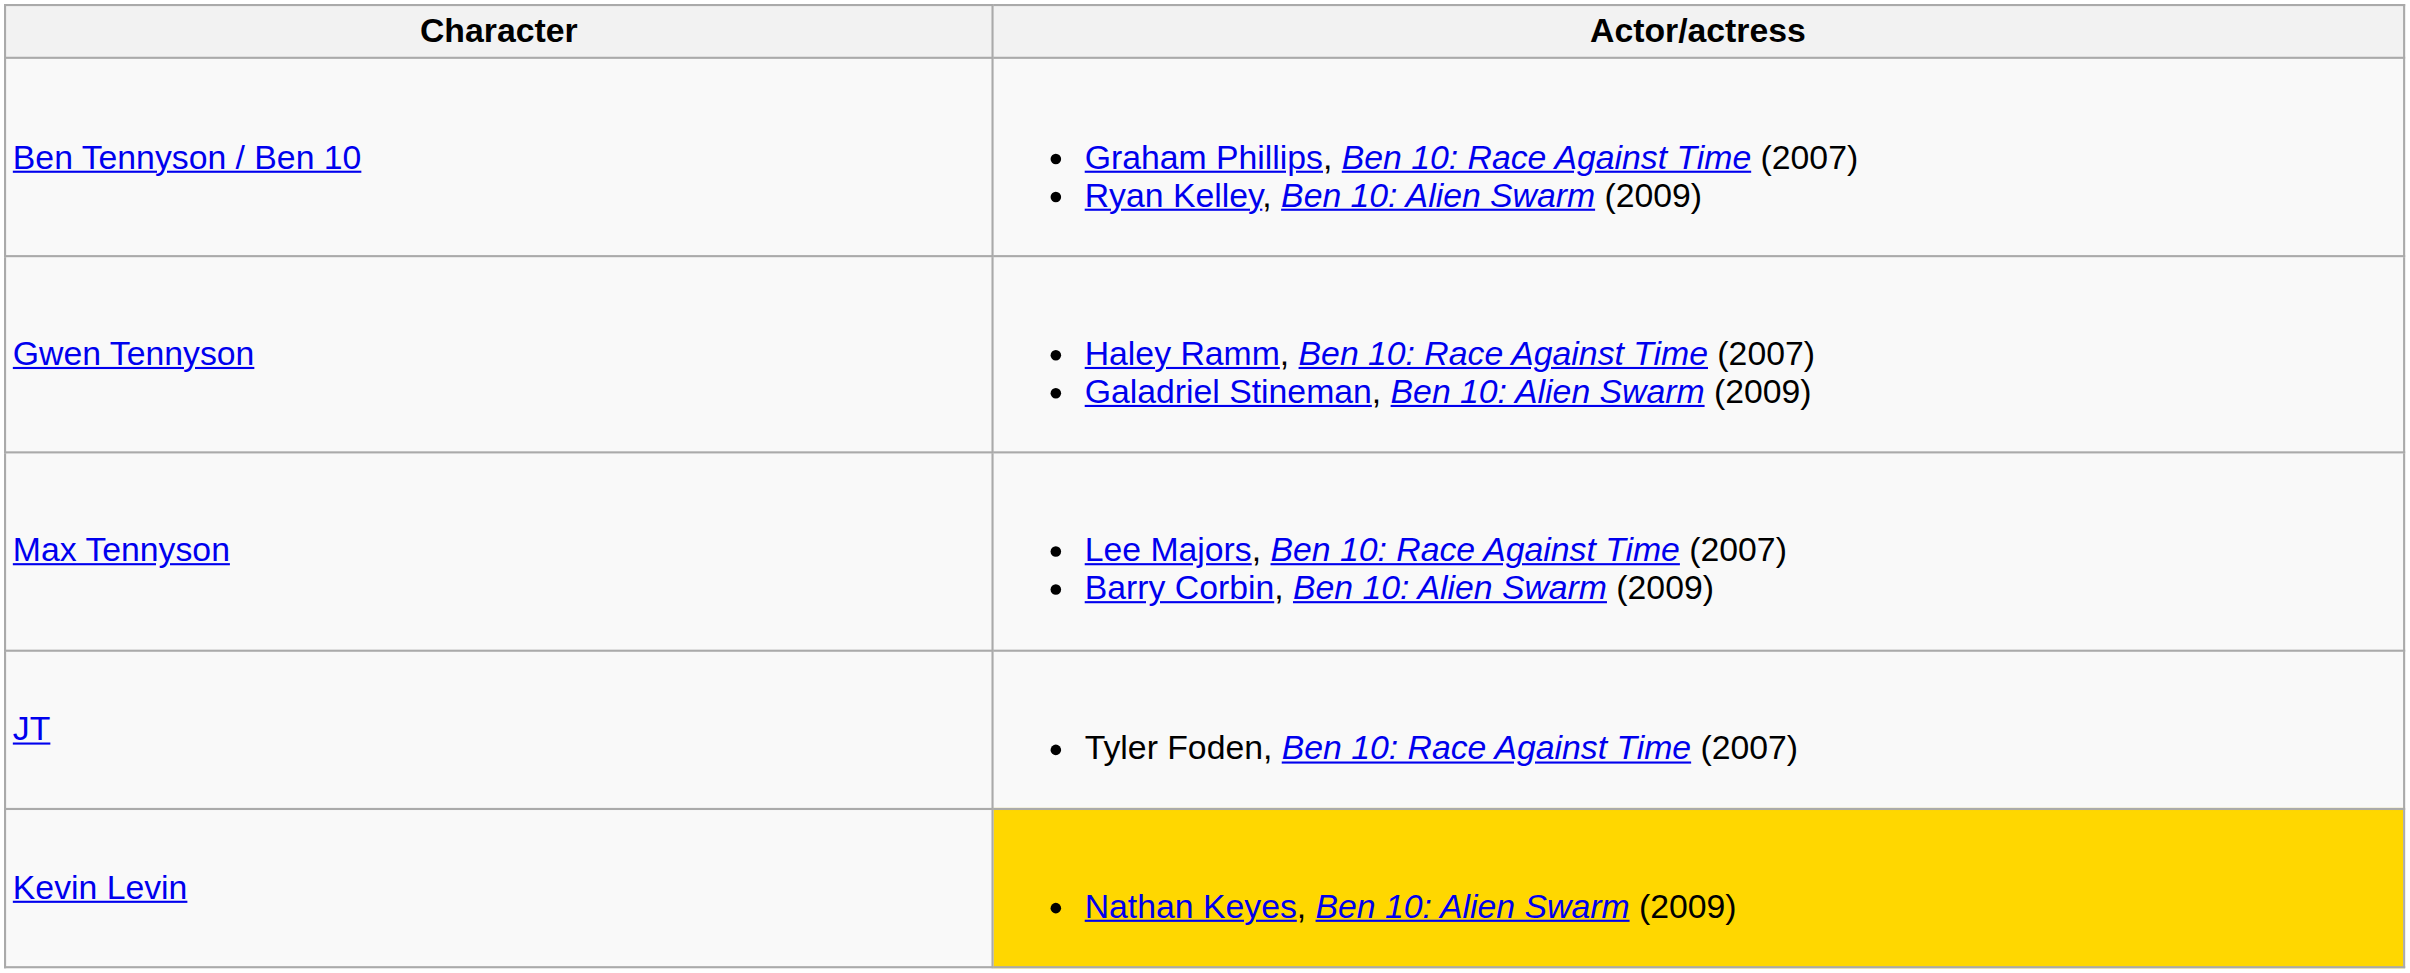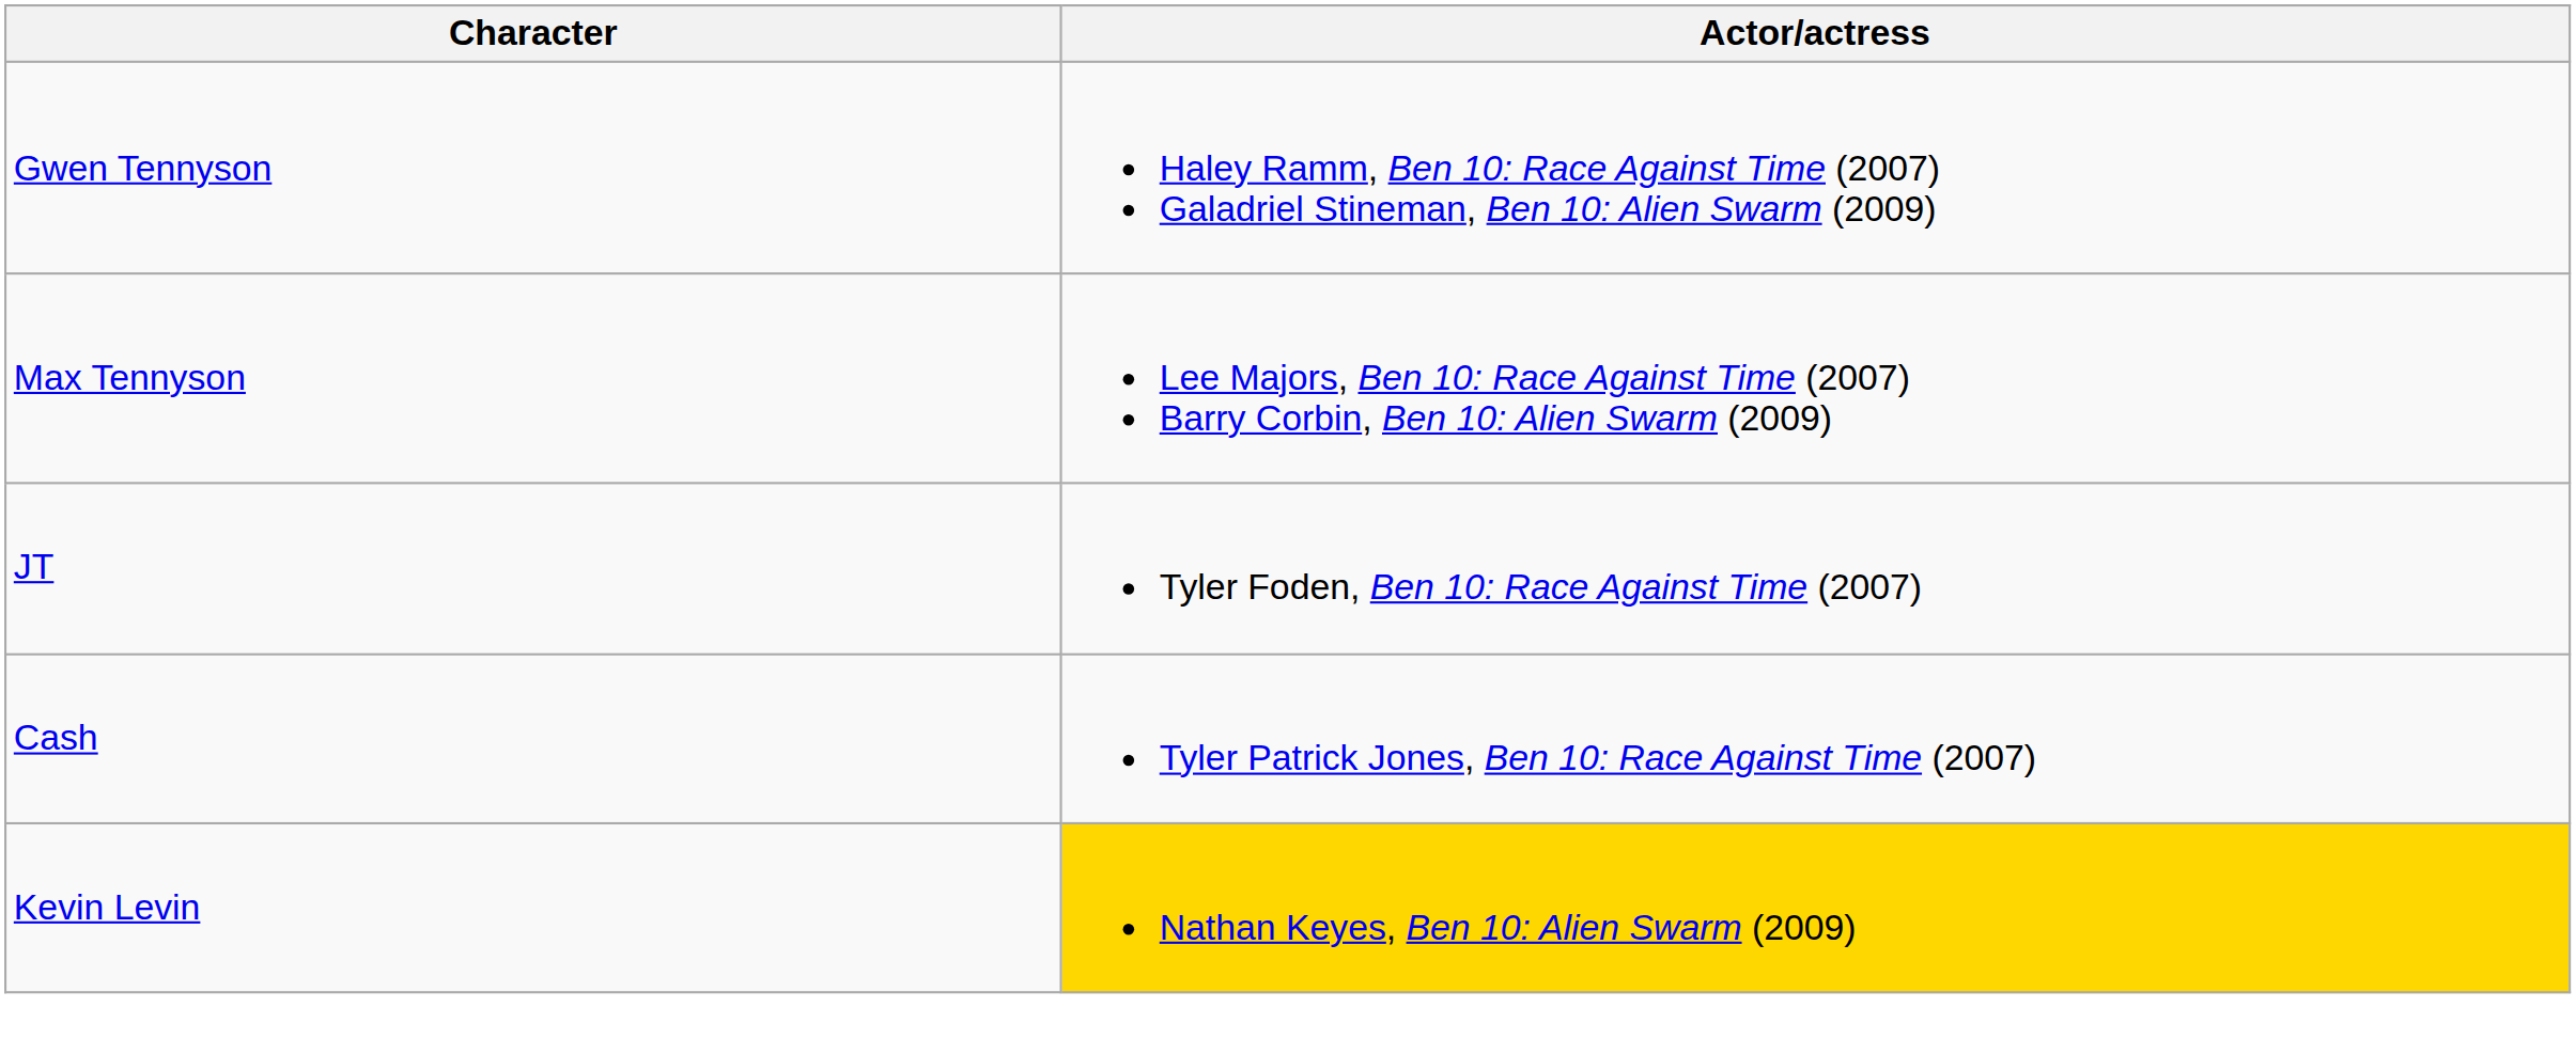- row: Ben Tennyson / Ben 10 | Graham Phillips, Ben 10: Race Against Time (2007) Ryan Kelley, Ben 10: Alien Swarm (2009)
+ row: Cash | Tyler Patrick Jones, Ben 10: Race Against Time (2007)
